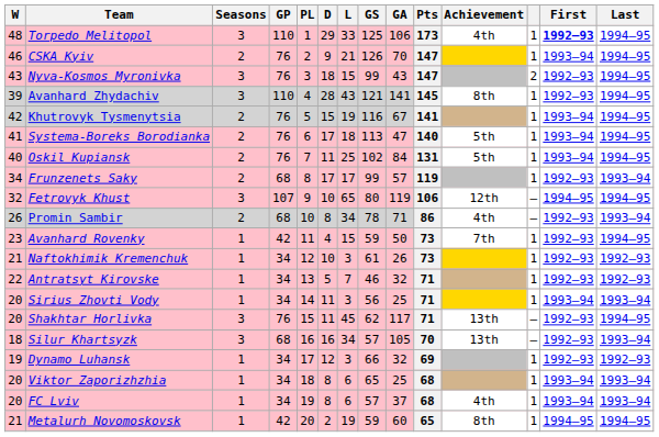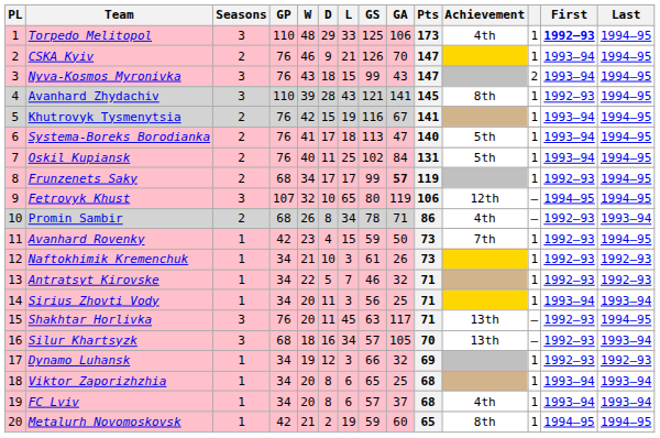columns swapped: PL <-> W
Nyva-Kosmos Myronivka | First: 1992–93 -> 1993–94
Frunzenets Saky | GA: normal -> bold
Frunzenets Saky | Last: 1993–94 -> 1994–95
Shakhtar Horlivka | GS: 62 -> 63
